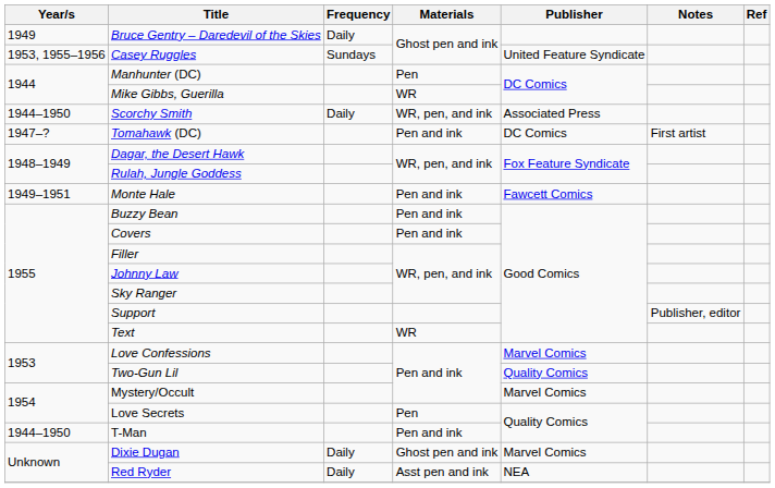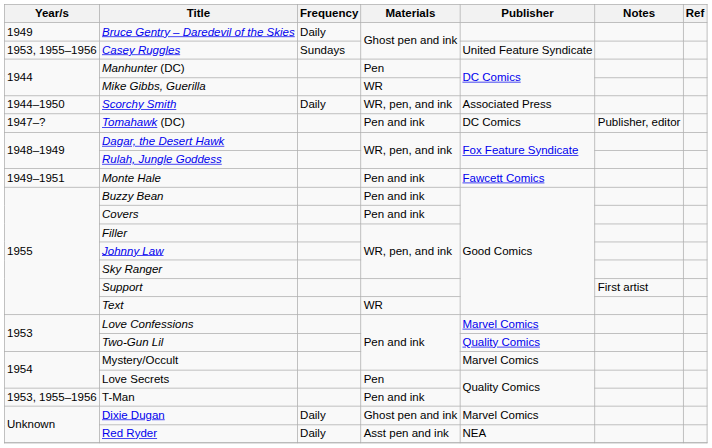Tomahawk (DC) | Notes: First artist -> Publisher, editor
Support | Notes: Publisher, editor -> First artist
T-Man | Year/s: 1944–1950 -> 1953, 1955–1956
